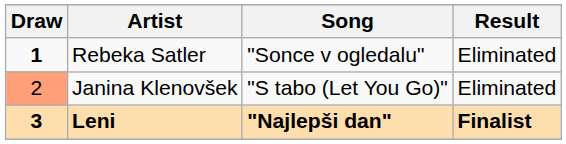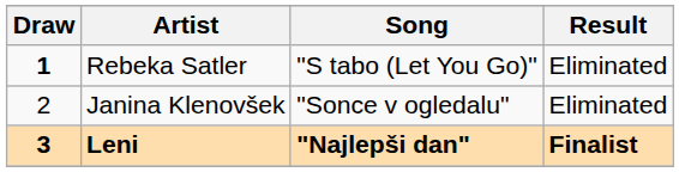Rebeka Satler | Song: "Sonce v ogledalu" -> "S tabo (Let You Go)"
Janina Klenovšek | Draw: lightsalmon background -> no background
Janina Klenovšek | Song: "S tabo (Let You Go)" -> "Sonce v ogledalu"
